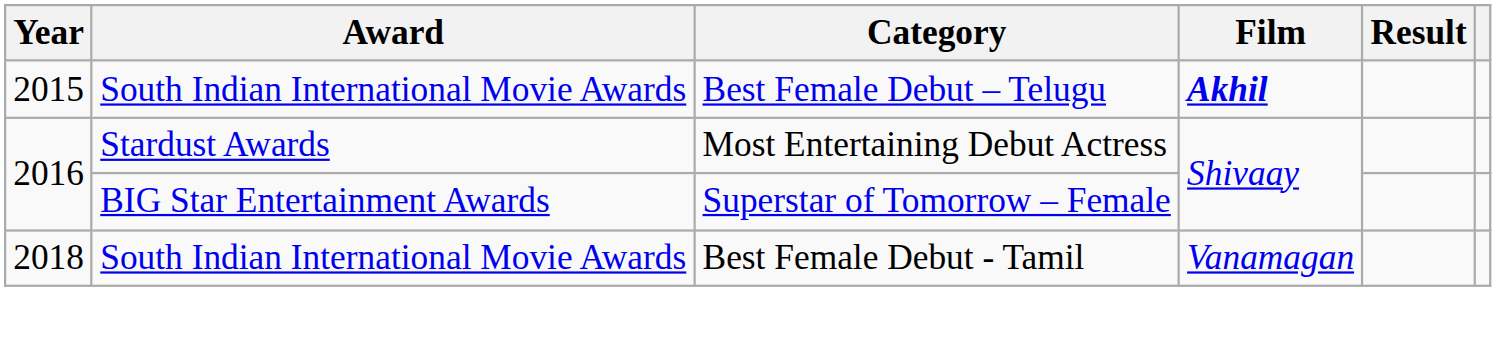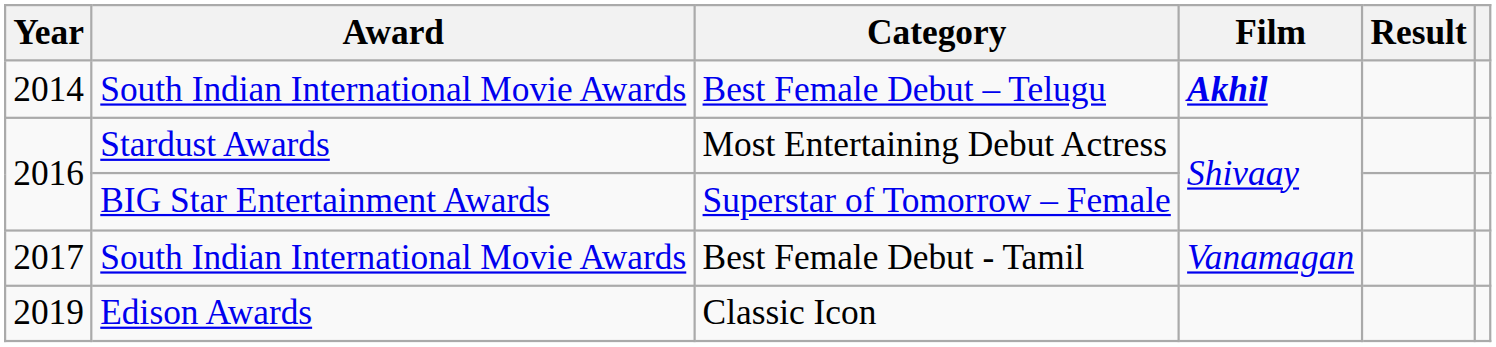Best Female Debut – Telugu | Year: 2015 -> 2014
Best Female Debut - Tamil | Year: 2018 -> 2017
+ row: 2019 | Edison Awards | Classic Icon
